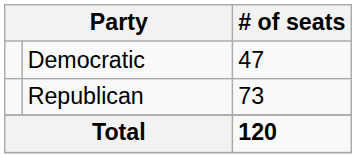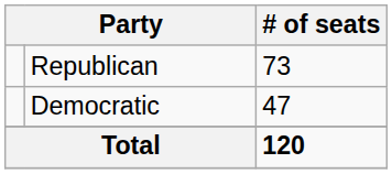rows swapped: Republican <-> Democratic
